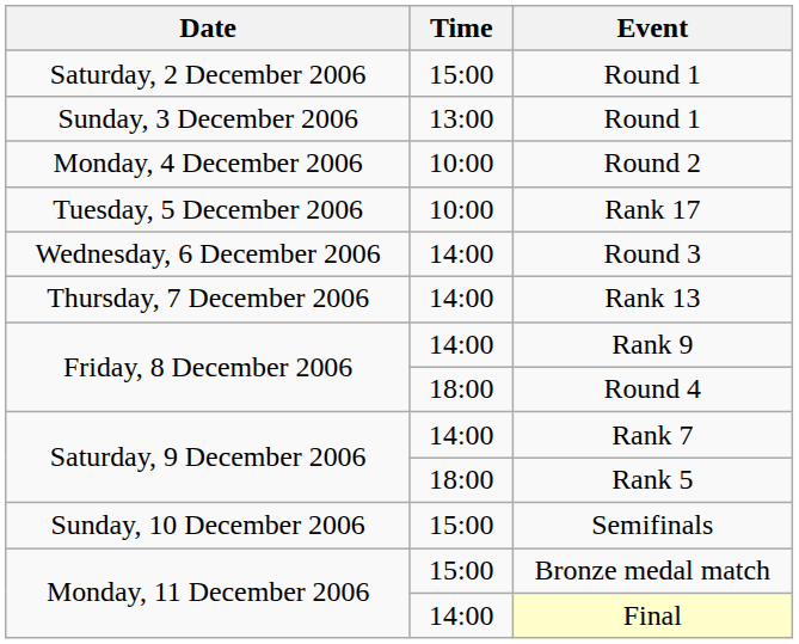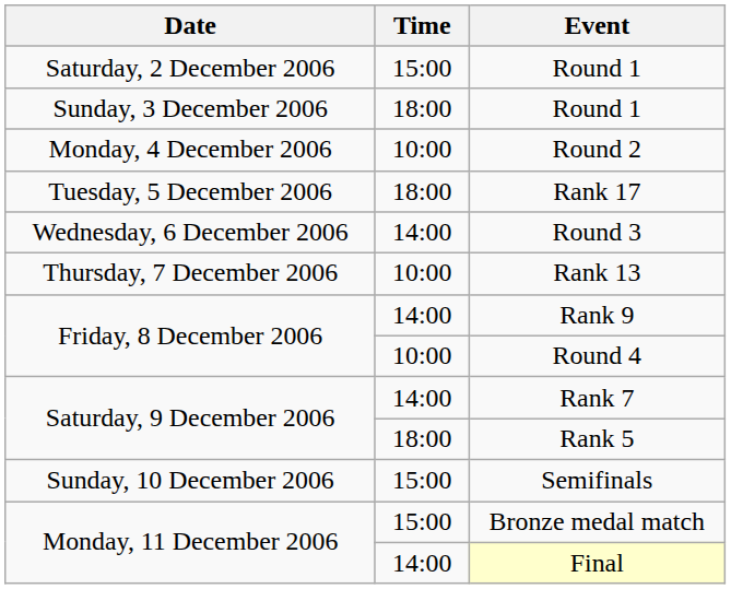Sunday, 3 December 2006 / Round 1 | Time: 13:00 -> 18:00
Rank 17 | Time: 10:00 -> 18:00
Rank 13 | Time: 14:00 -> 10:00
Round 4 | Time: 18:00 -> 10:00
